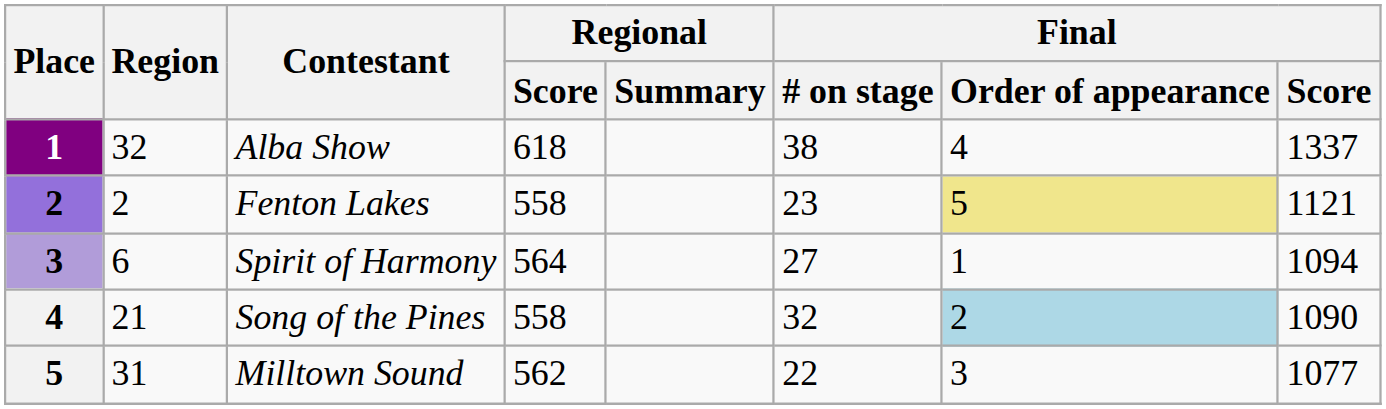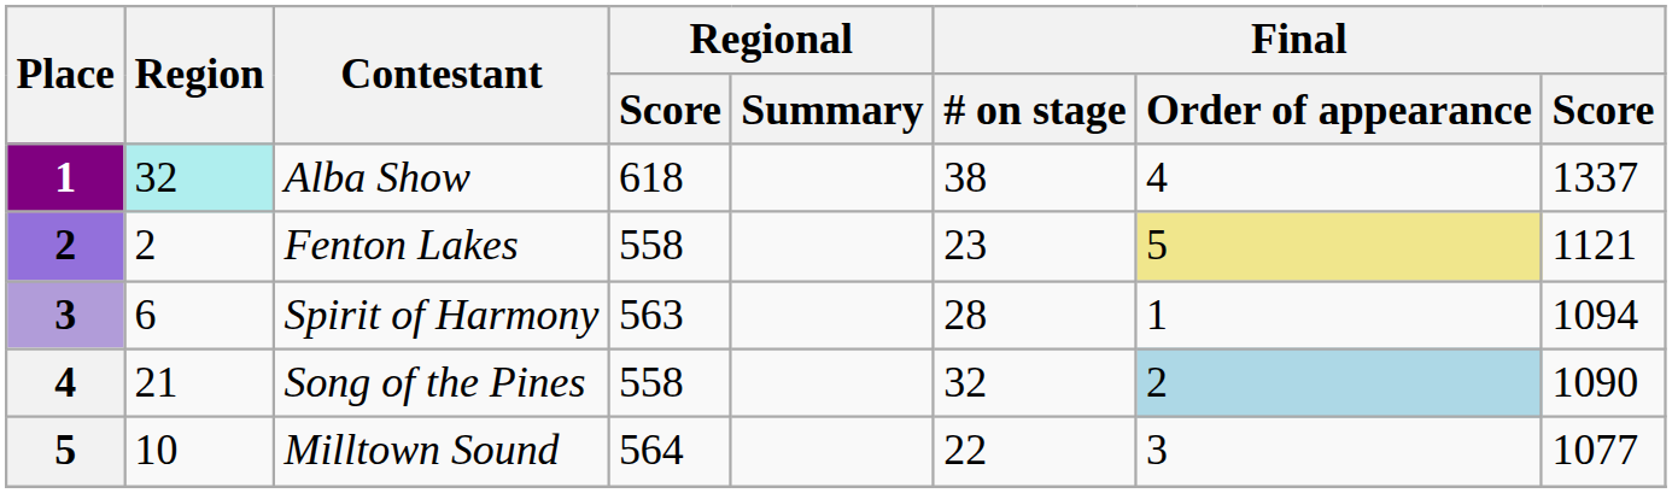Alba Show | Region: no background -> paleturquoise background
Spirit of Harmony | Regional / Score: 564 -> 563
Spirit of Harmony | Final / # on stage: 27 -> 28
Milltown Sound | Region: 31 -> 10
Milltown Sound | Regional / Score: 562 -> 564
